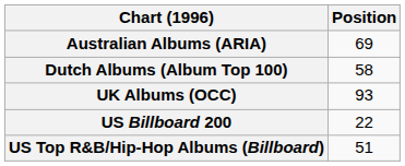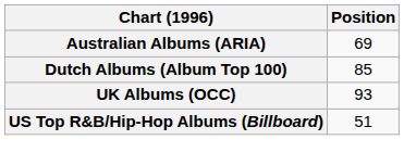Dutch Albums (Album Top 100) | Position: 58 -> 85
- row: US Billboard 200 | 22
